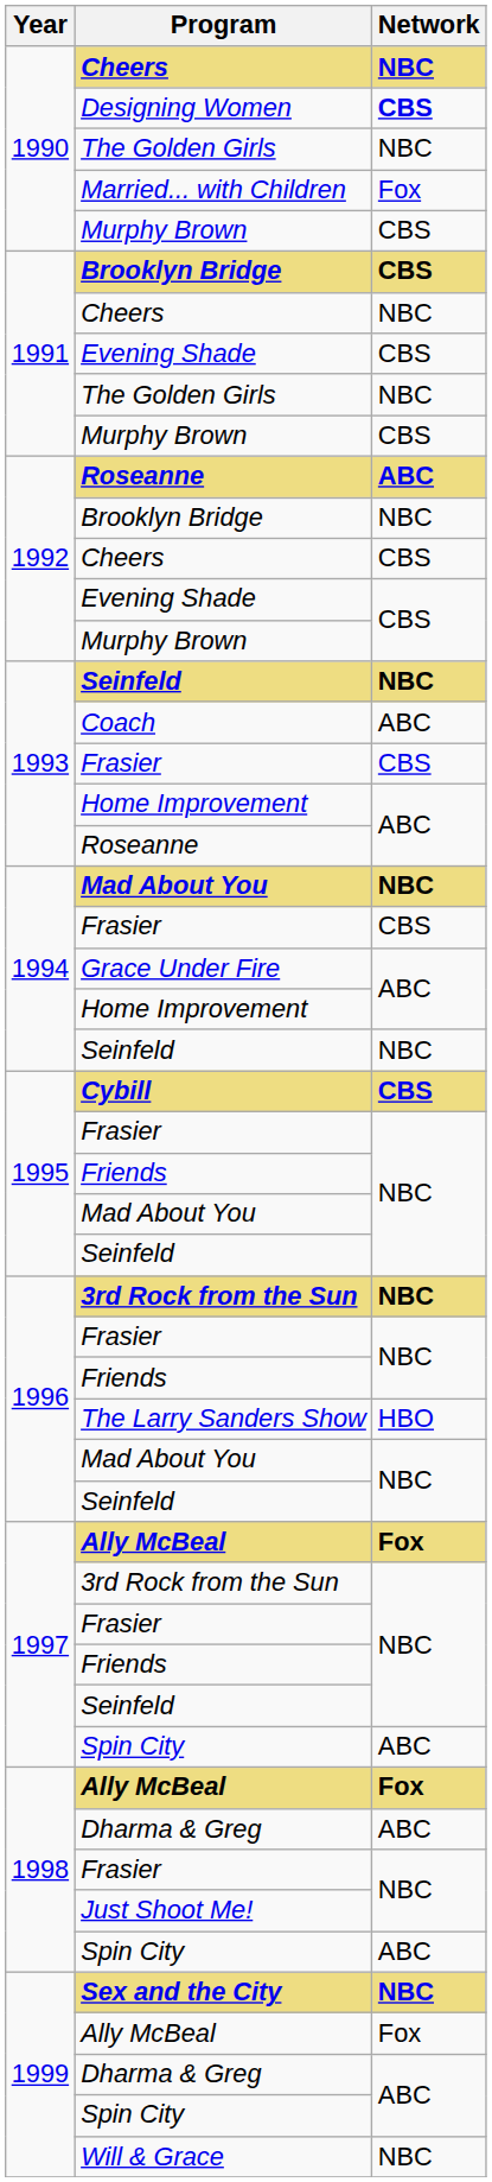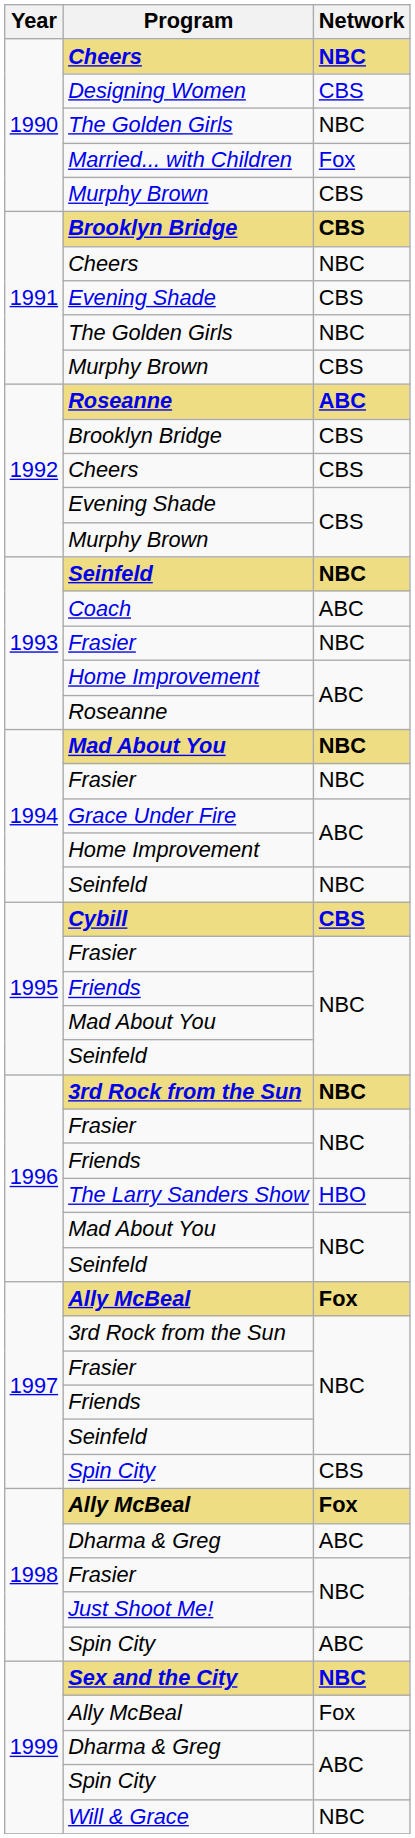Designing Women | Network: bold -> normal
1992 / Brooklyn Bridge | Network: NBC -> CBS
1993 / Frasier | Network: CBS -> NBC
1994 / Frasier | Network: CBS -> NBC
1997 / Spin City | Network: ABC -> CBS
